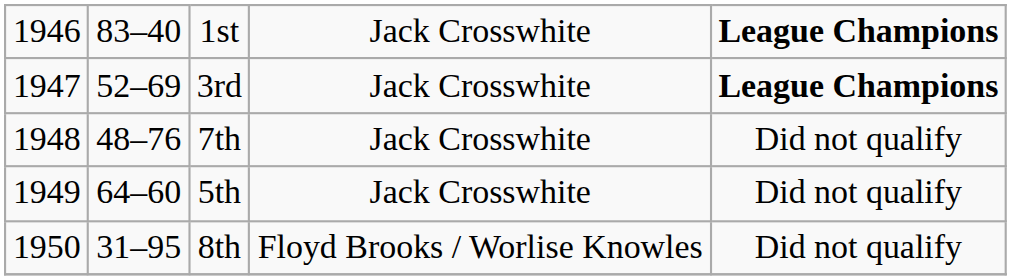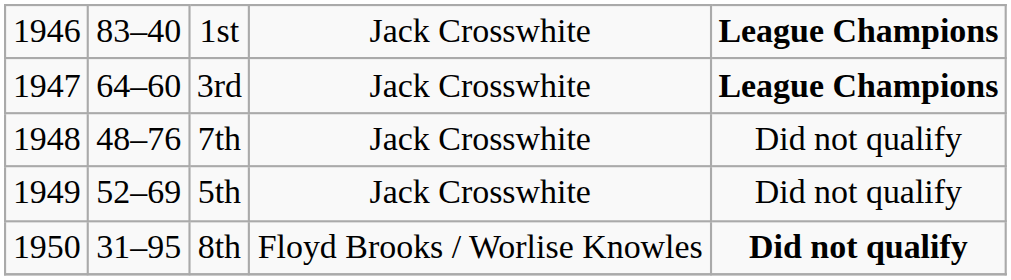3rd | column 2: 52–69 -> 64–60
5th | column 2: 64–60 -> 52–69
8th | column 5: normal -> bold
